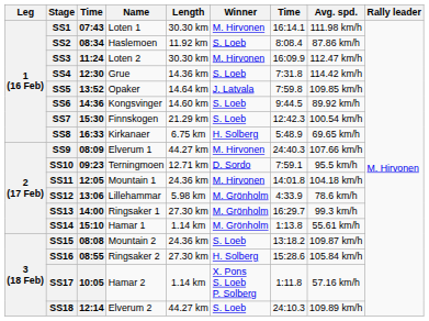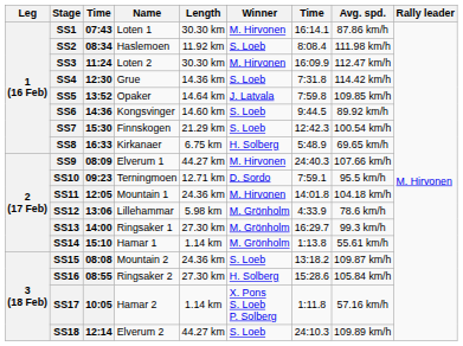SS1 | Avg. spd.: 111.98 km/h -> 87.86 km/h
SS2 | Avg. spd.: 87.86 km/h -> 111.98 km/h
